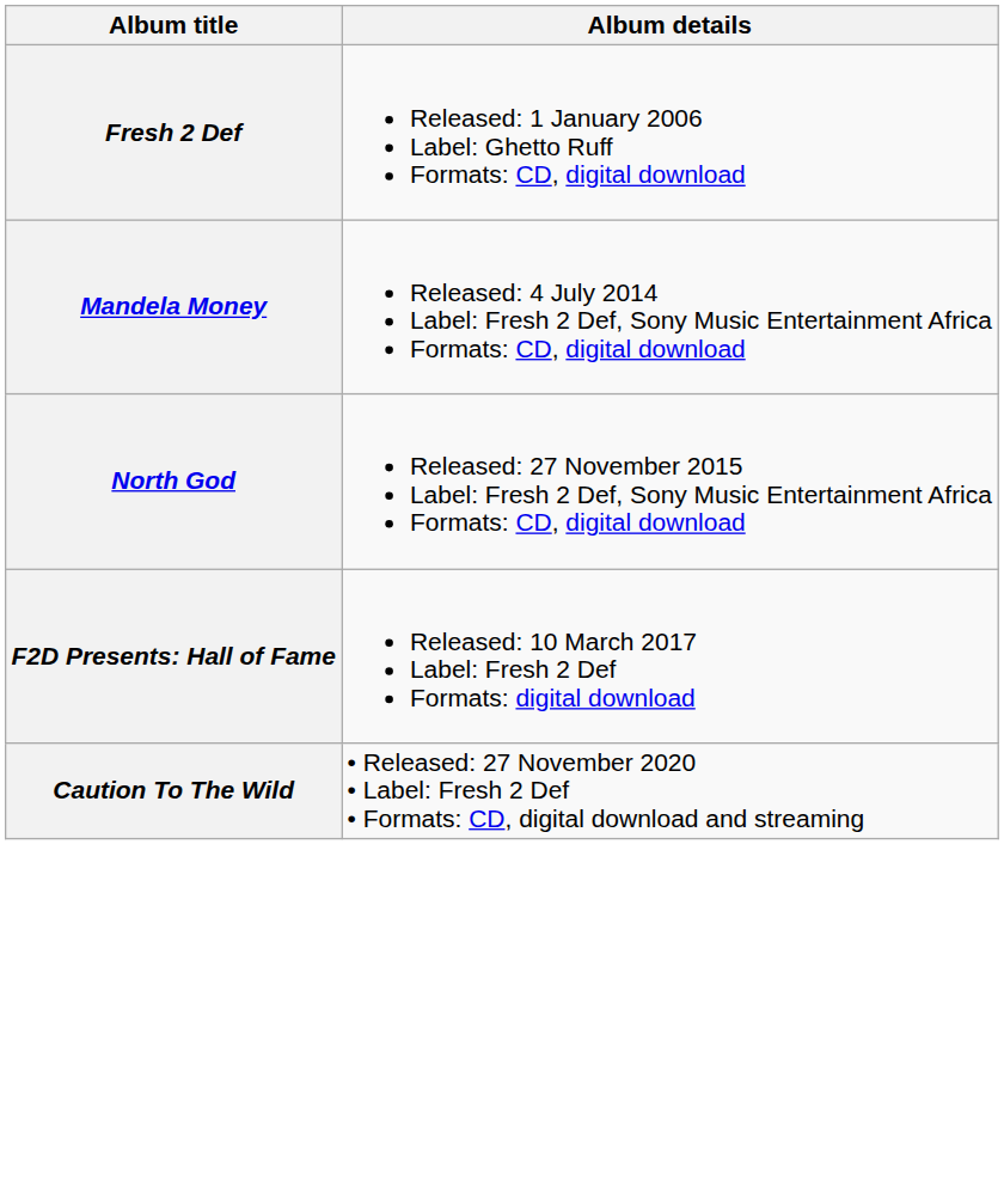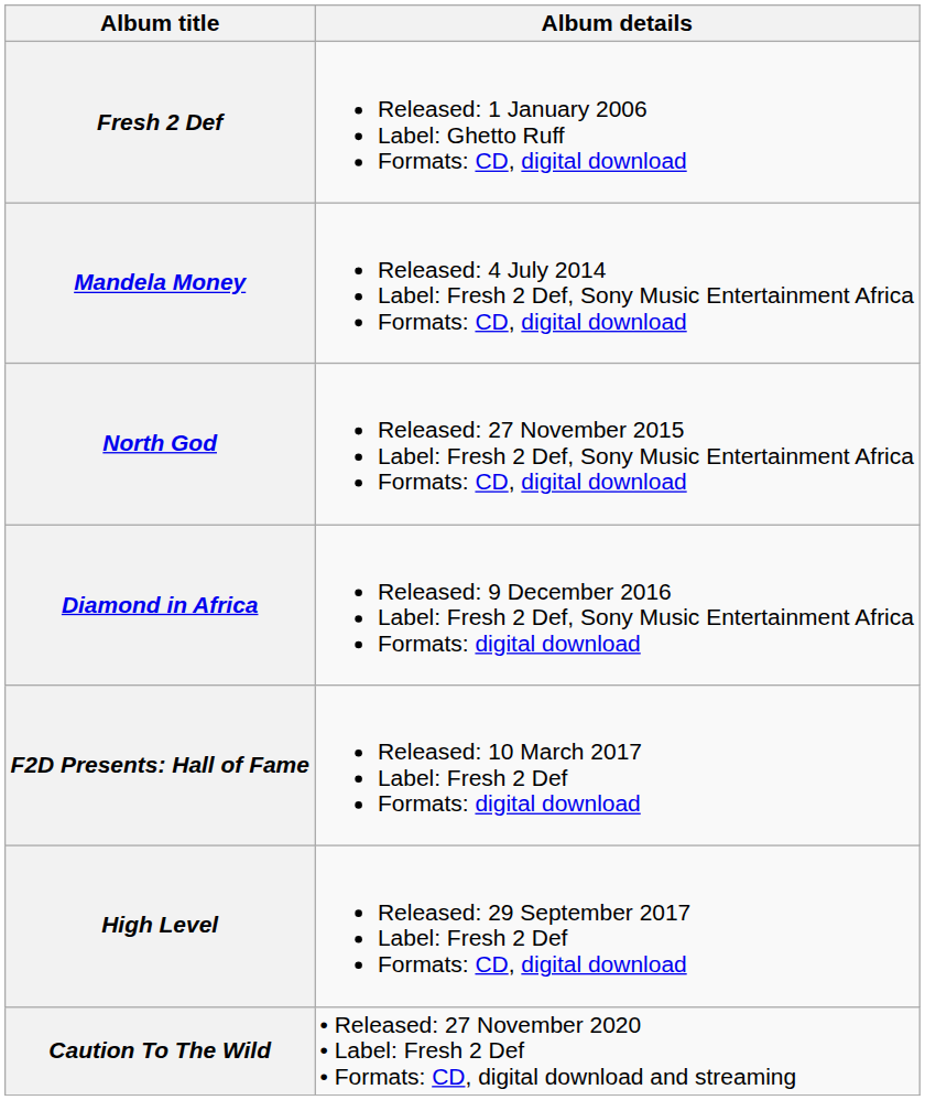+ row: Diamond in Africa | Released: 9 December 2016 Label: Fresh 2 Def, Sony Music Entertainment Africa Formats: digital download
+ row: High Level | Released: 29 September 2017 Label: Fresh 2 Def Formats: CD, digital download
